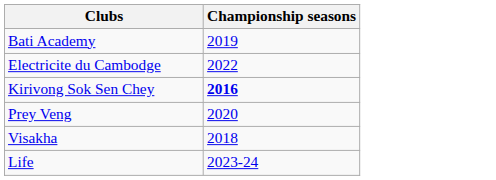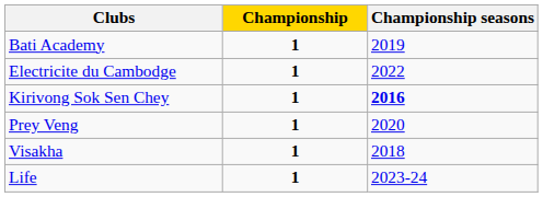+ column: Championship | 1 | 1 | 1 | 1 | 1 | 1
